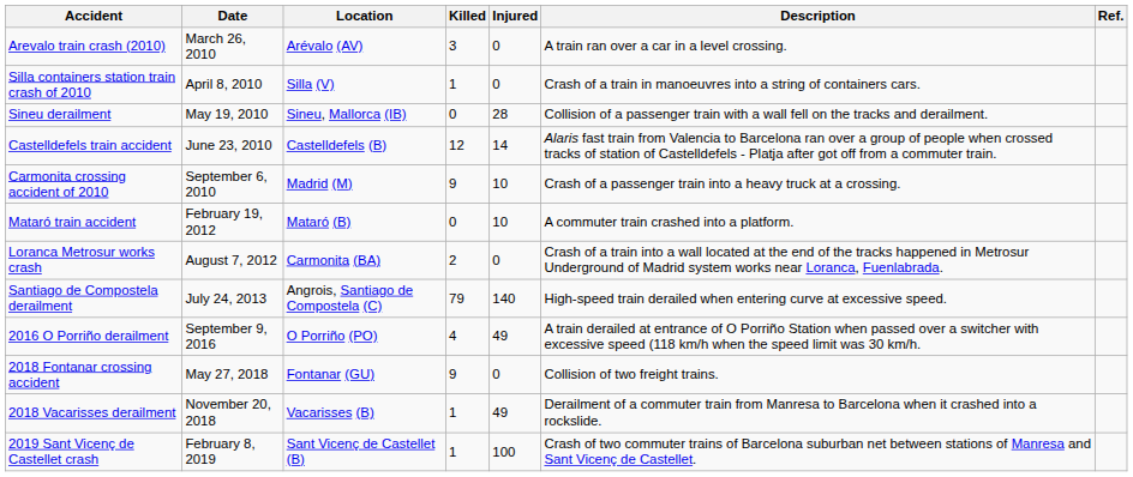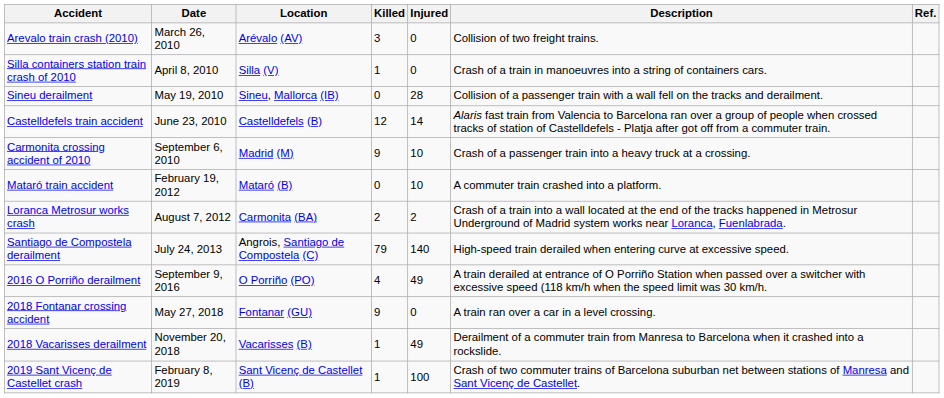Arevalo train crash (2010) | Description: A train ran over a car in a level crossing. -> Collision of two freight trains.
Loranca Metrosur works crash | Injured: 0 -> 2
2018 Fontanar crossing accident | Description: Collision of two freight trains. -> A train ran over a car in a level crossing.
